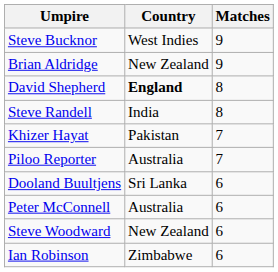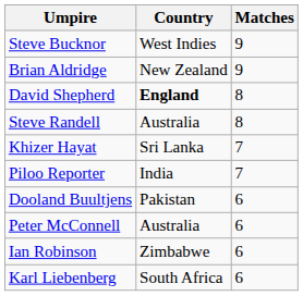Steve Randell | Country: India -> Australia
Khizer Hayat | Country: Pakistan -> Sri Lanka
Piloo Reporter | Country: Australia -> India
Dooland Buultjens | Country: Sri Lanka -> Pakistan
- row: Steve Woodward | New Zealand | 6
+ row: Karl Liebenberg | South Africa | 6
